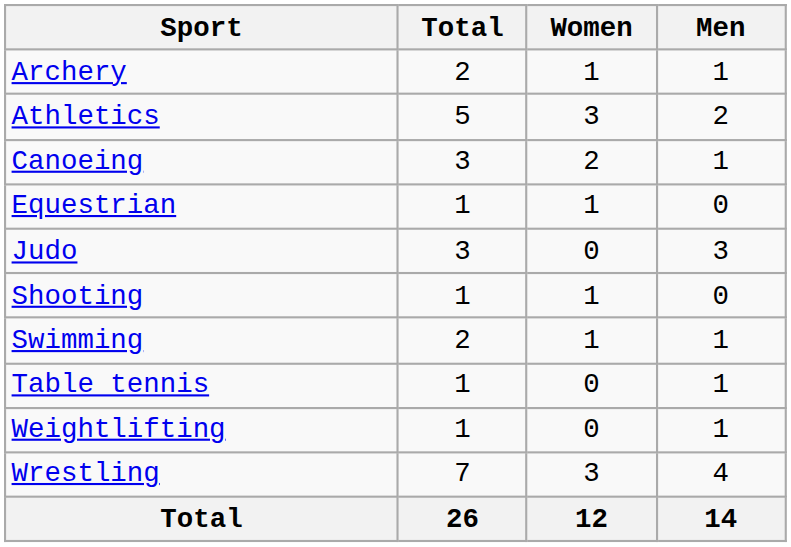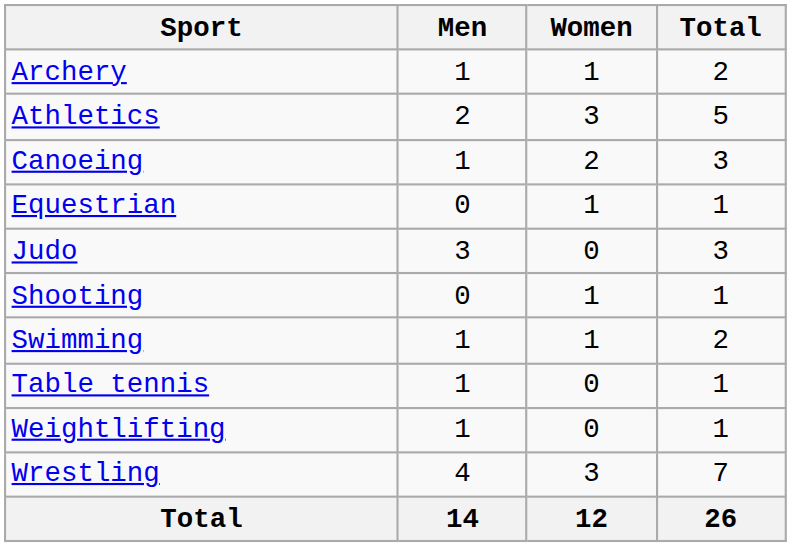columns swapped: Men <-> Total
